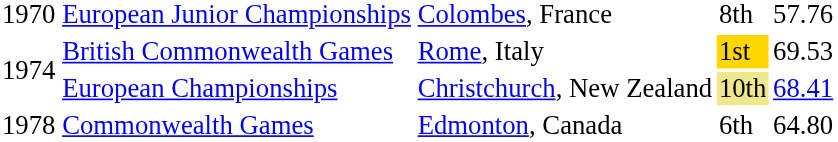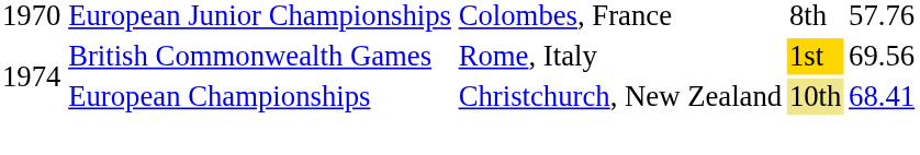British Commonwealth Games | column 5: 69.53 -> 69.56
- row: 1978 | Commonwealth Games | Edmonton, Canada | 6th | 64.80
